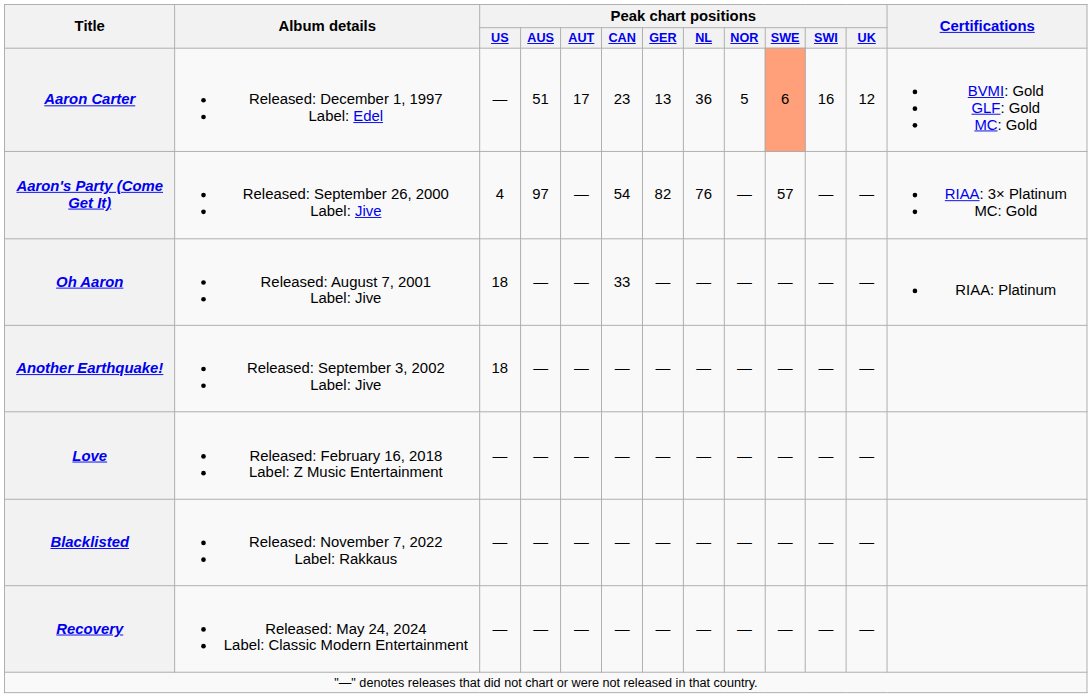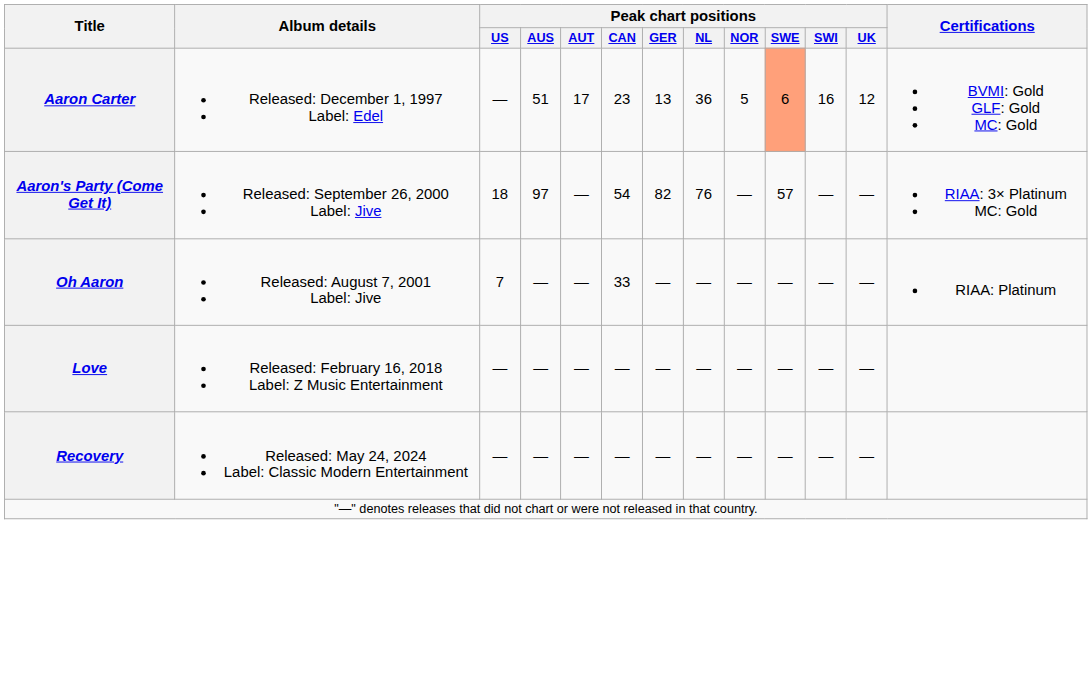Aaron's Party (Come Get It) | Peak chart positions / US: 4 -> 18
Oh Aaron | Peak chart positions / US: 18 -> 7
- row: Another Earthquake! | Released: September 3, 2002 Label: Jive | 18 | — | — | — | — | — | — | — | — | —
- row: Blacklisted | Released: November 7, 2022 Label: Rakkaus | — | — | — | — | — | — | — | — | — | —
